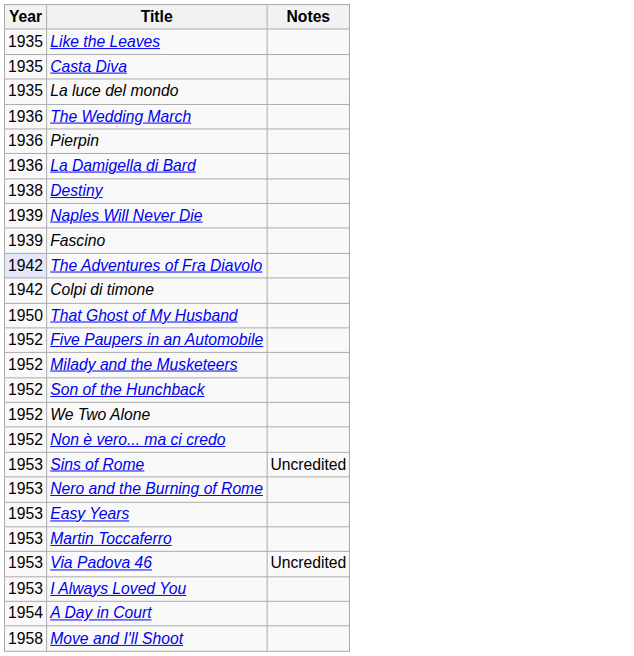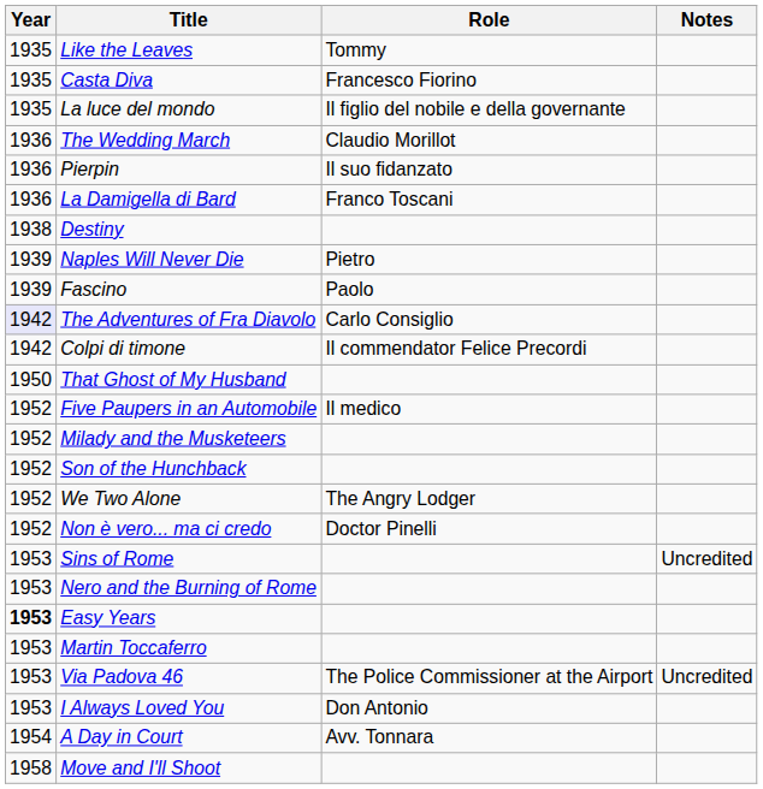+ column: Role | Tommy | Francesco Fiorino | Il figlio del nobile e della governante | Claudio Morillot | Il suo fidanzato | Franco Toscani | Pietro | Paolo | Carlo Consiglio | Il commendator Felice Precordi | Il medico | The Angry Lodger | Doctor Pinelli | The Police Commissioner at the Airport | Don Antonio | Avv. Tonnara
Easy Years | Year: normal -> bold
